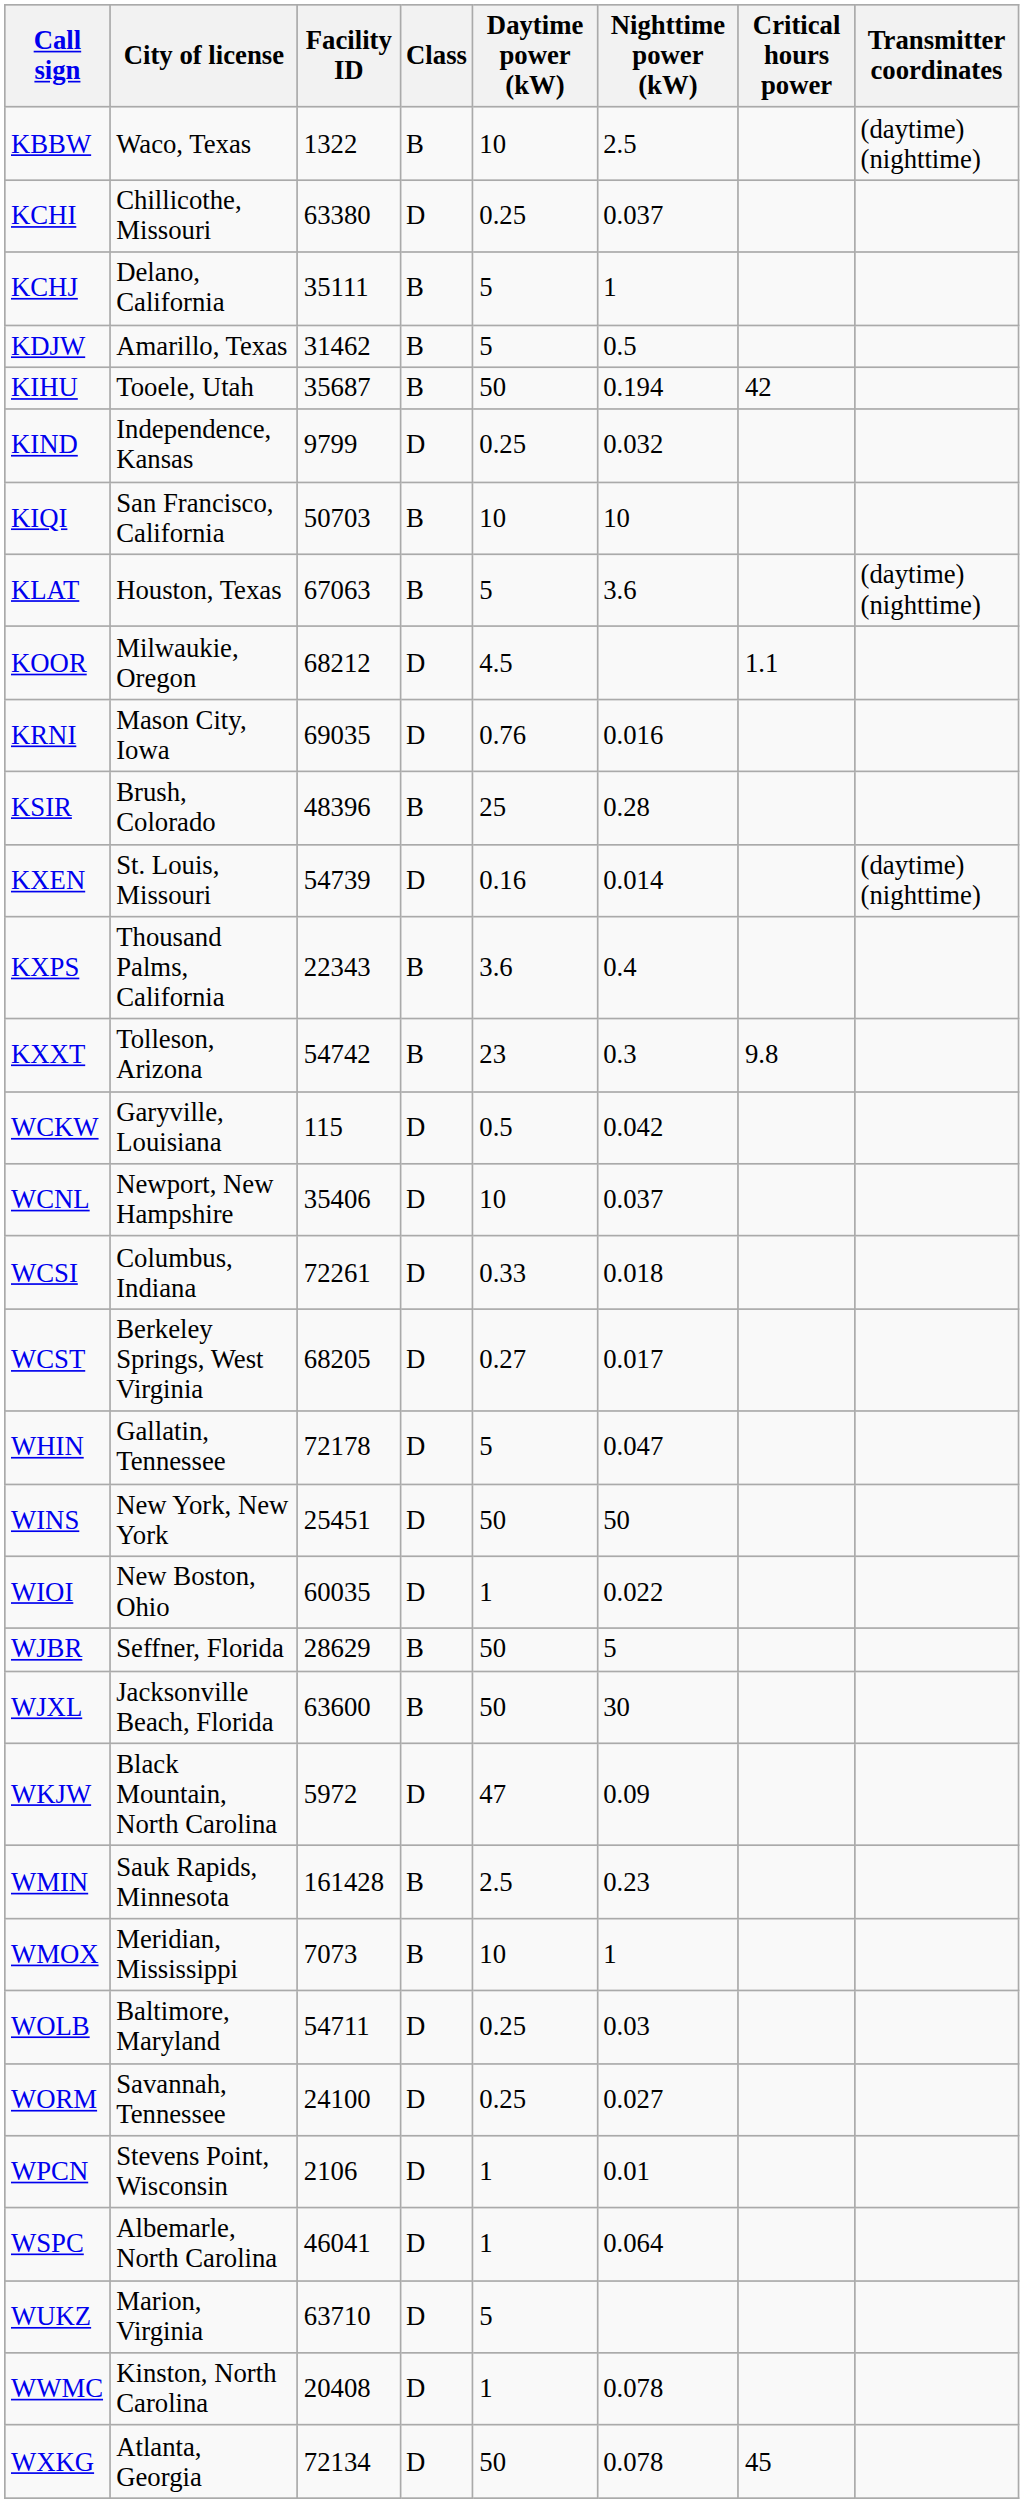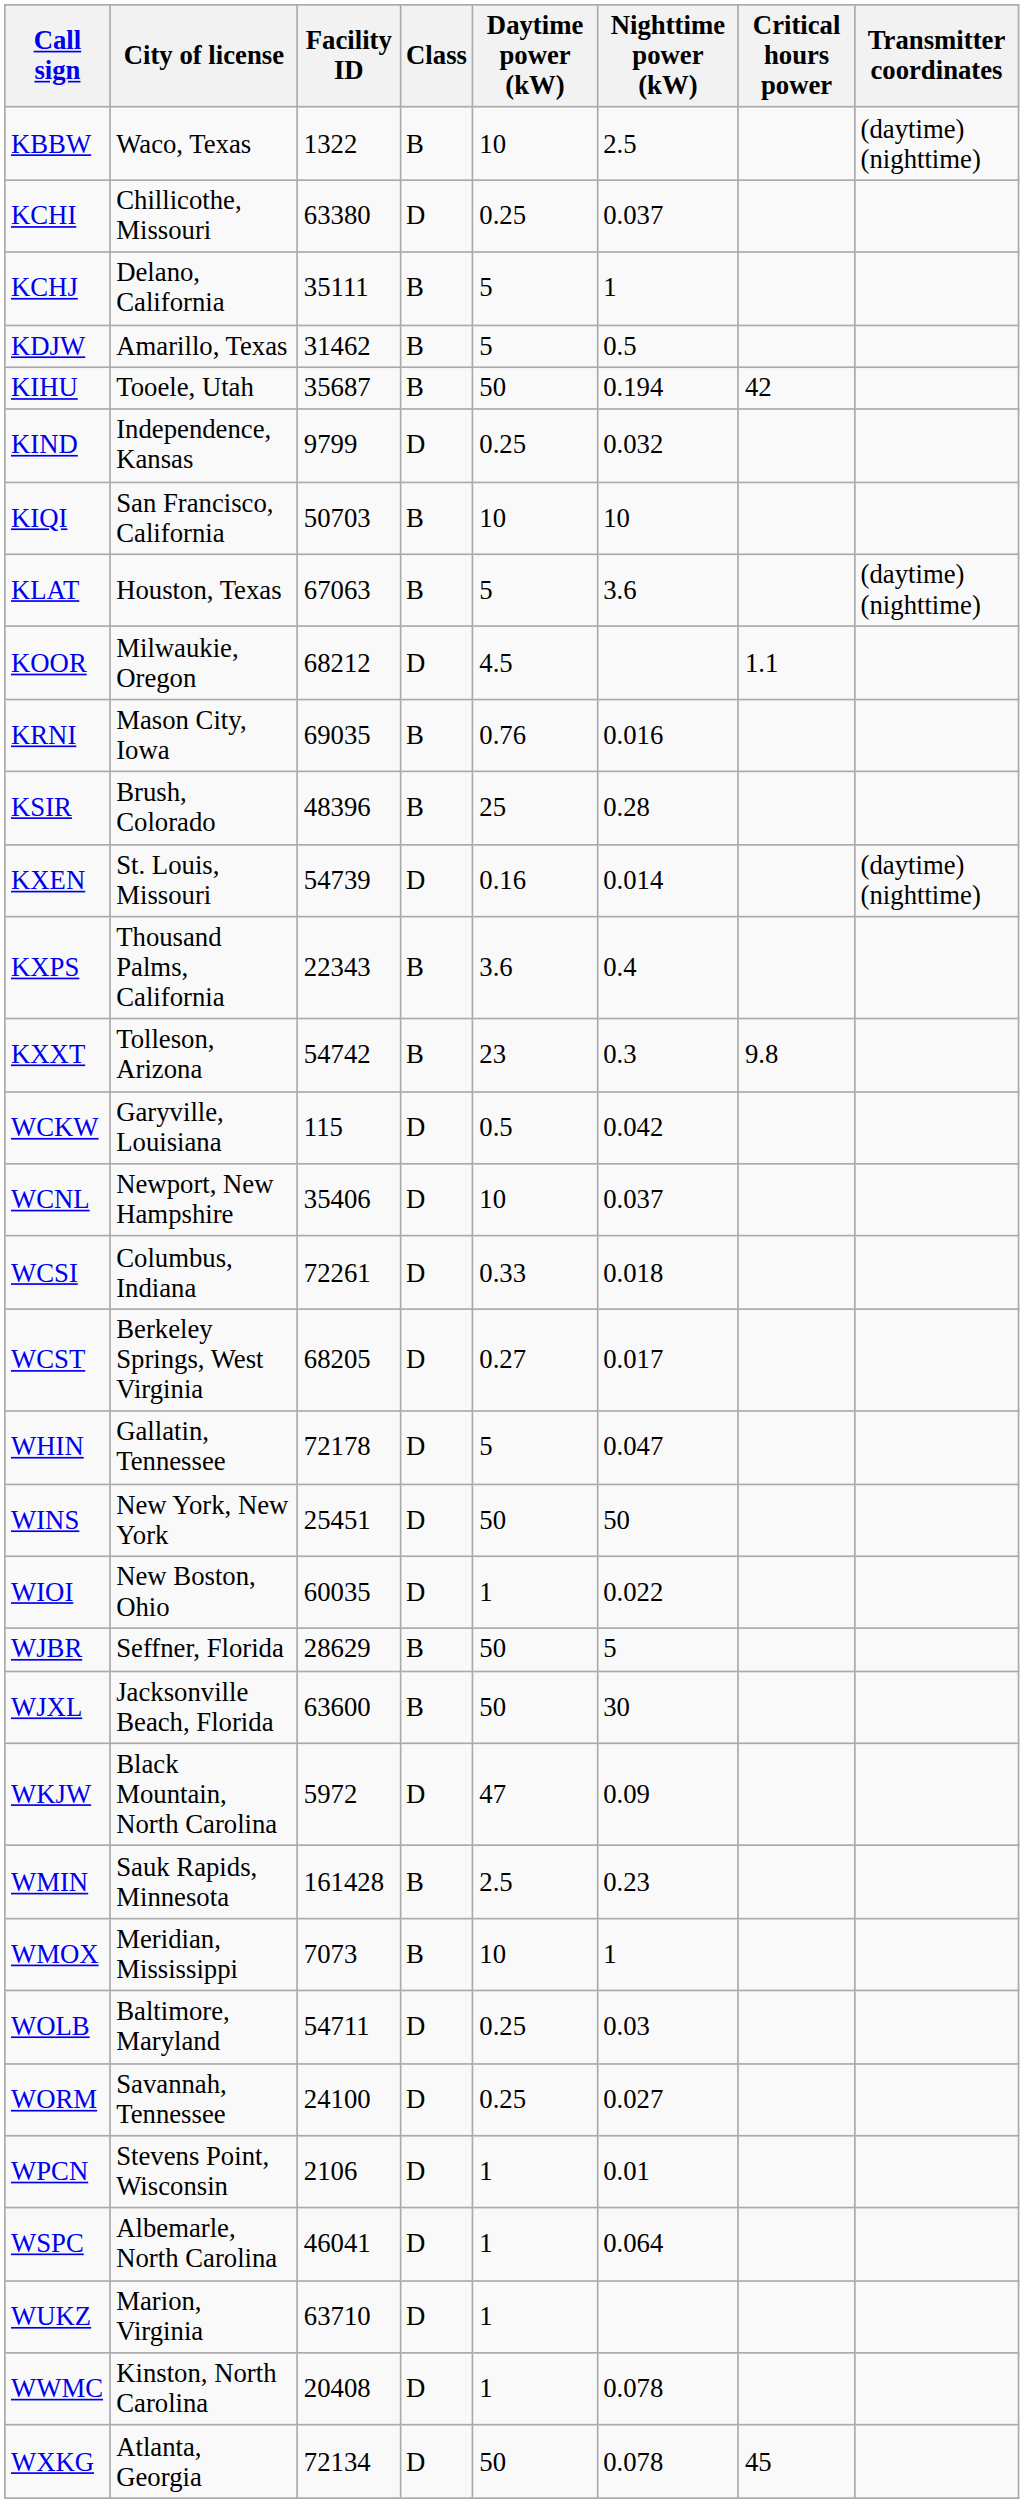KRNI | Class: D -> B
WUKZ | Daytime power (kW): 5 -> 1
